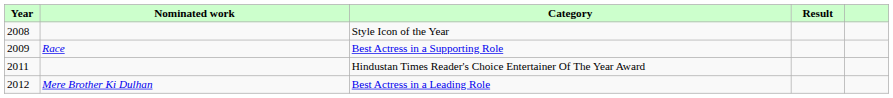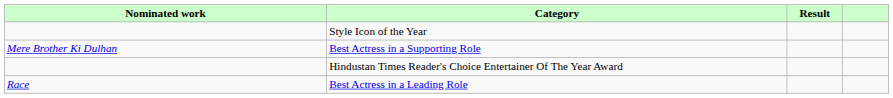- column: Year | 2008 | 2009 | 2011 | 2012
Best Actress in a Supporting Role | Nominated work: Race -> Mere Brother Ki Dulhan
Best Actress in a Leading Role | Nominated work: Mere Brother Ki Dulhan -> Race
